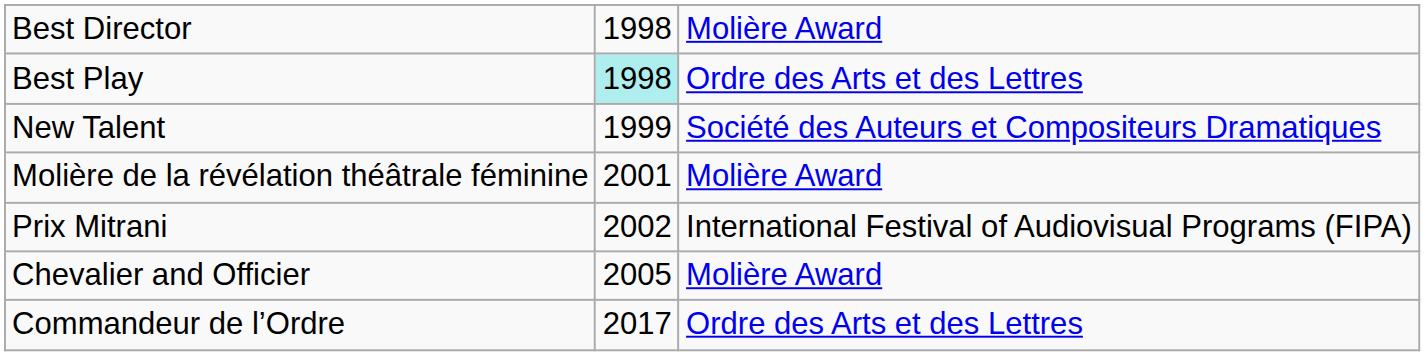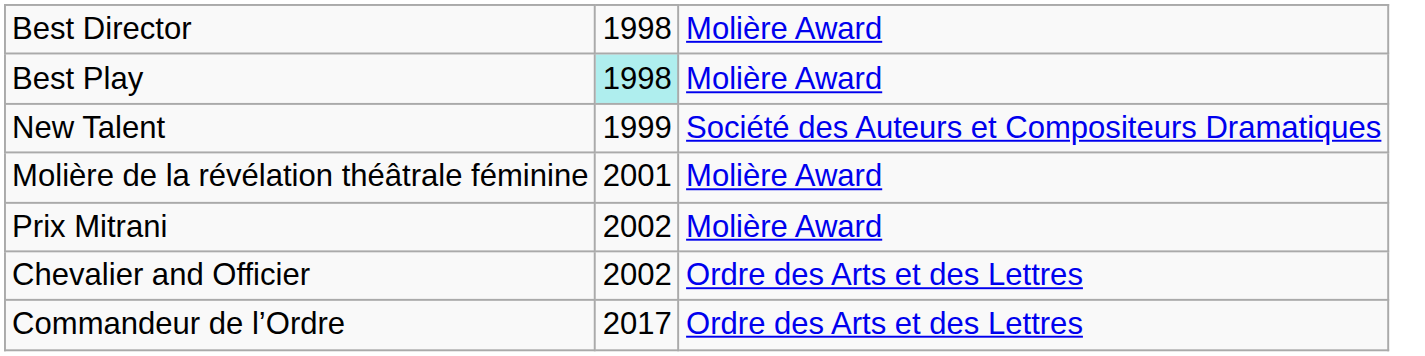Best Play | column 3: Ordre des Arts et des Lettres -> Molière Award
Prix Mitrani | column 3: International Festival of Audiovisual Programs (FIPA) -> Molière Award
Chevalier and Officier | column 2: 2005 -> 2002
Chevalier and Officier | column 3: Molière Award -> Ordre des Arts et des Lettres
